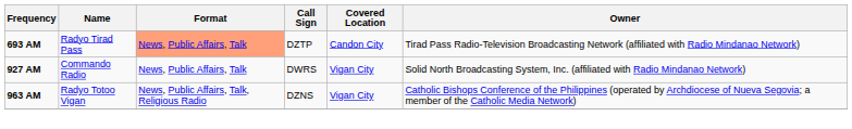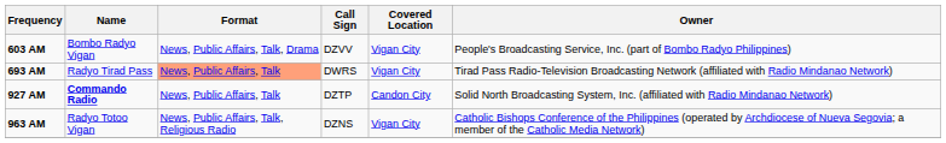+ row: 603 AM | Bombo Radyo Vigan | News, Public Affairs, Talk, Drama | DZVV | Vigan City | People's Broadcasting Service, Inc. (part of Bombo Radyo Philippines)
693 AM | Call Sign: DZTP -> DWRS
693 AM | Covered Location: Candon City -> Vigan City
927 AM | Name: normal -> bold
927 AM | Call Sign: DWRS -> DZTP
927 AM | Covered Location: Vigan City -> Candon City
